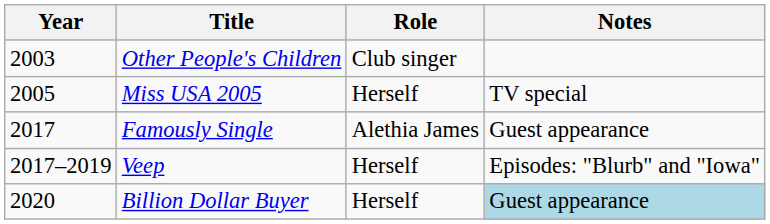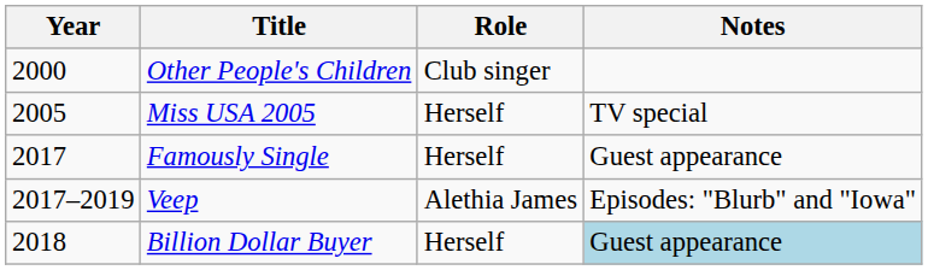Other People's Children | Year: 2003 -> 2000
Famously Single | Role: Alethia James -> Herself
Veep | Role: Herself -> Alethia James
Billion Dollar Buyer | Year: 2020 -> 2018
